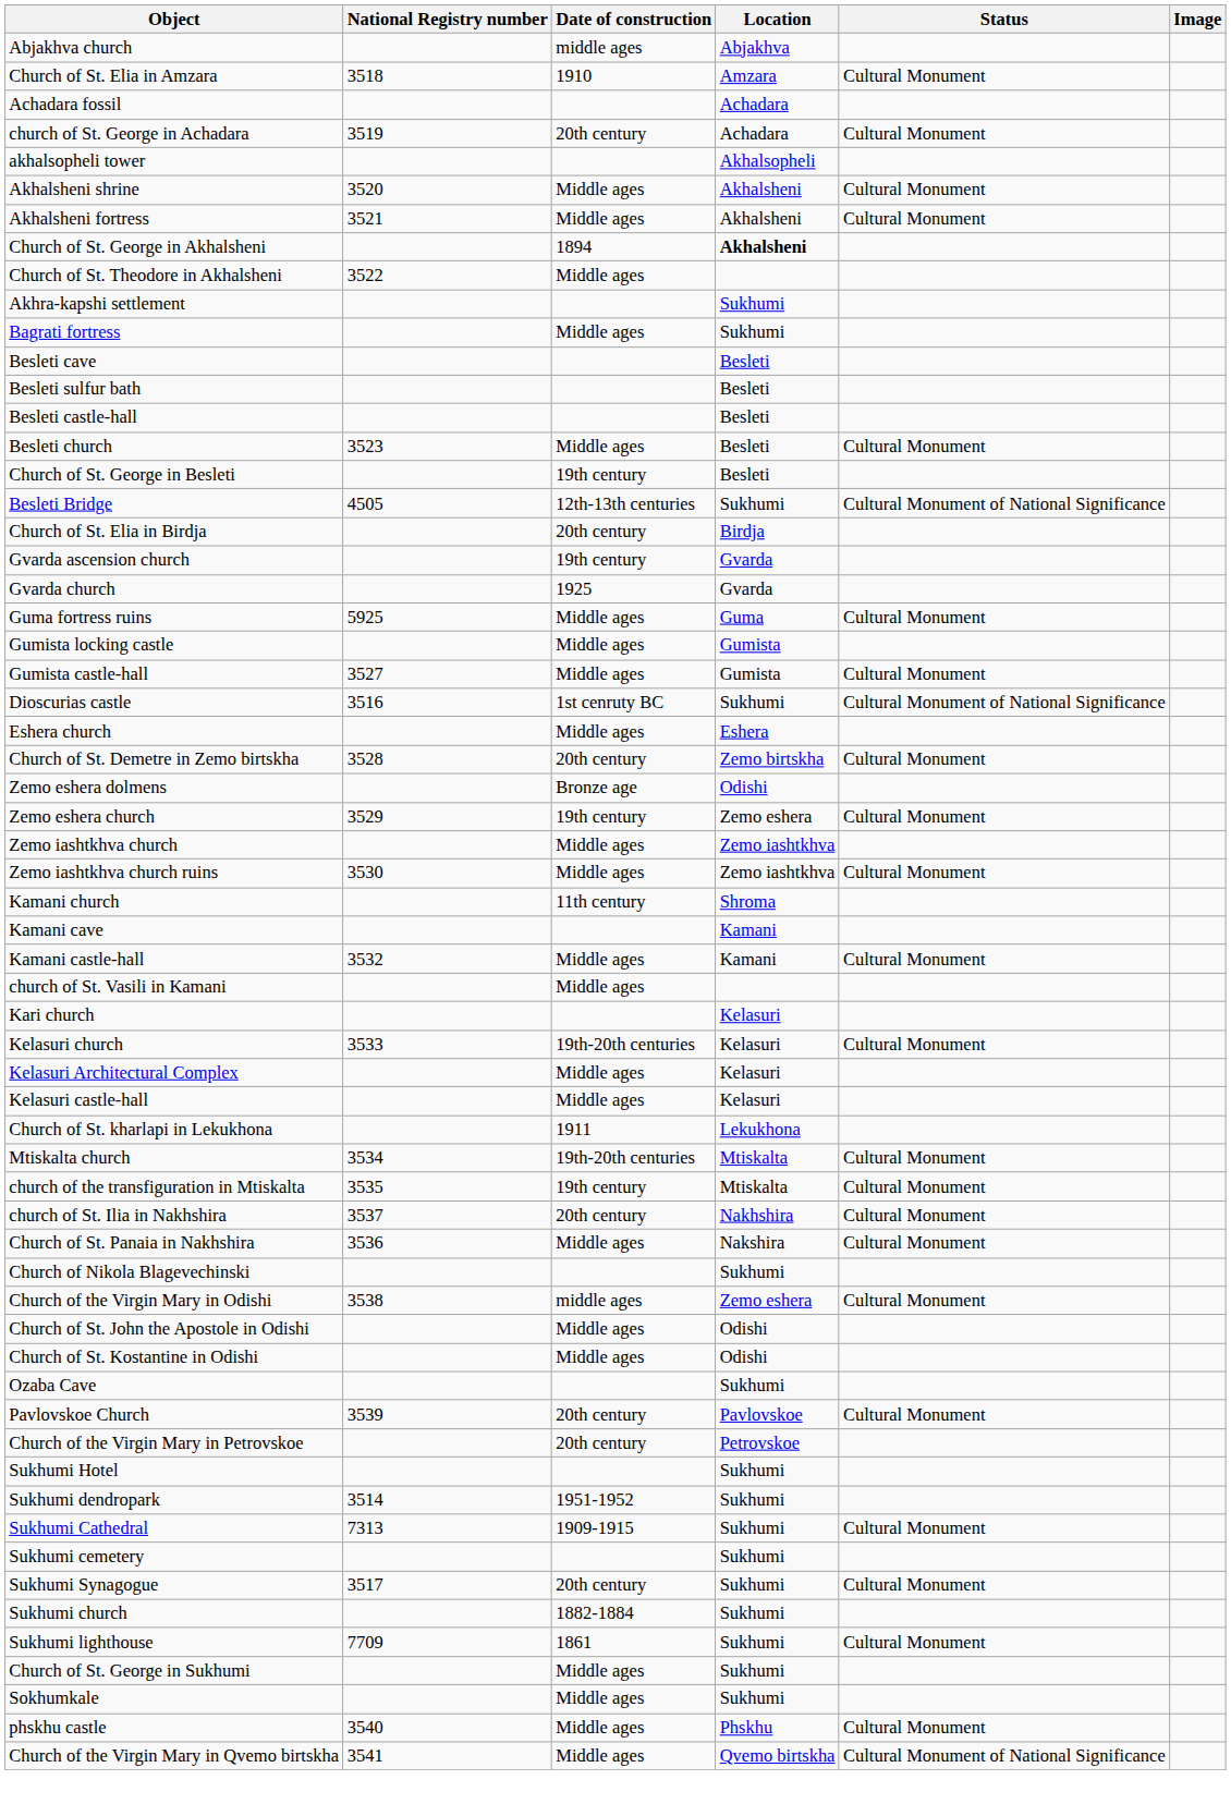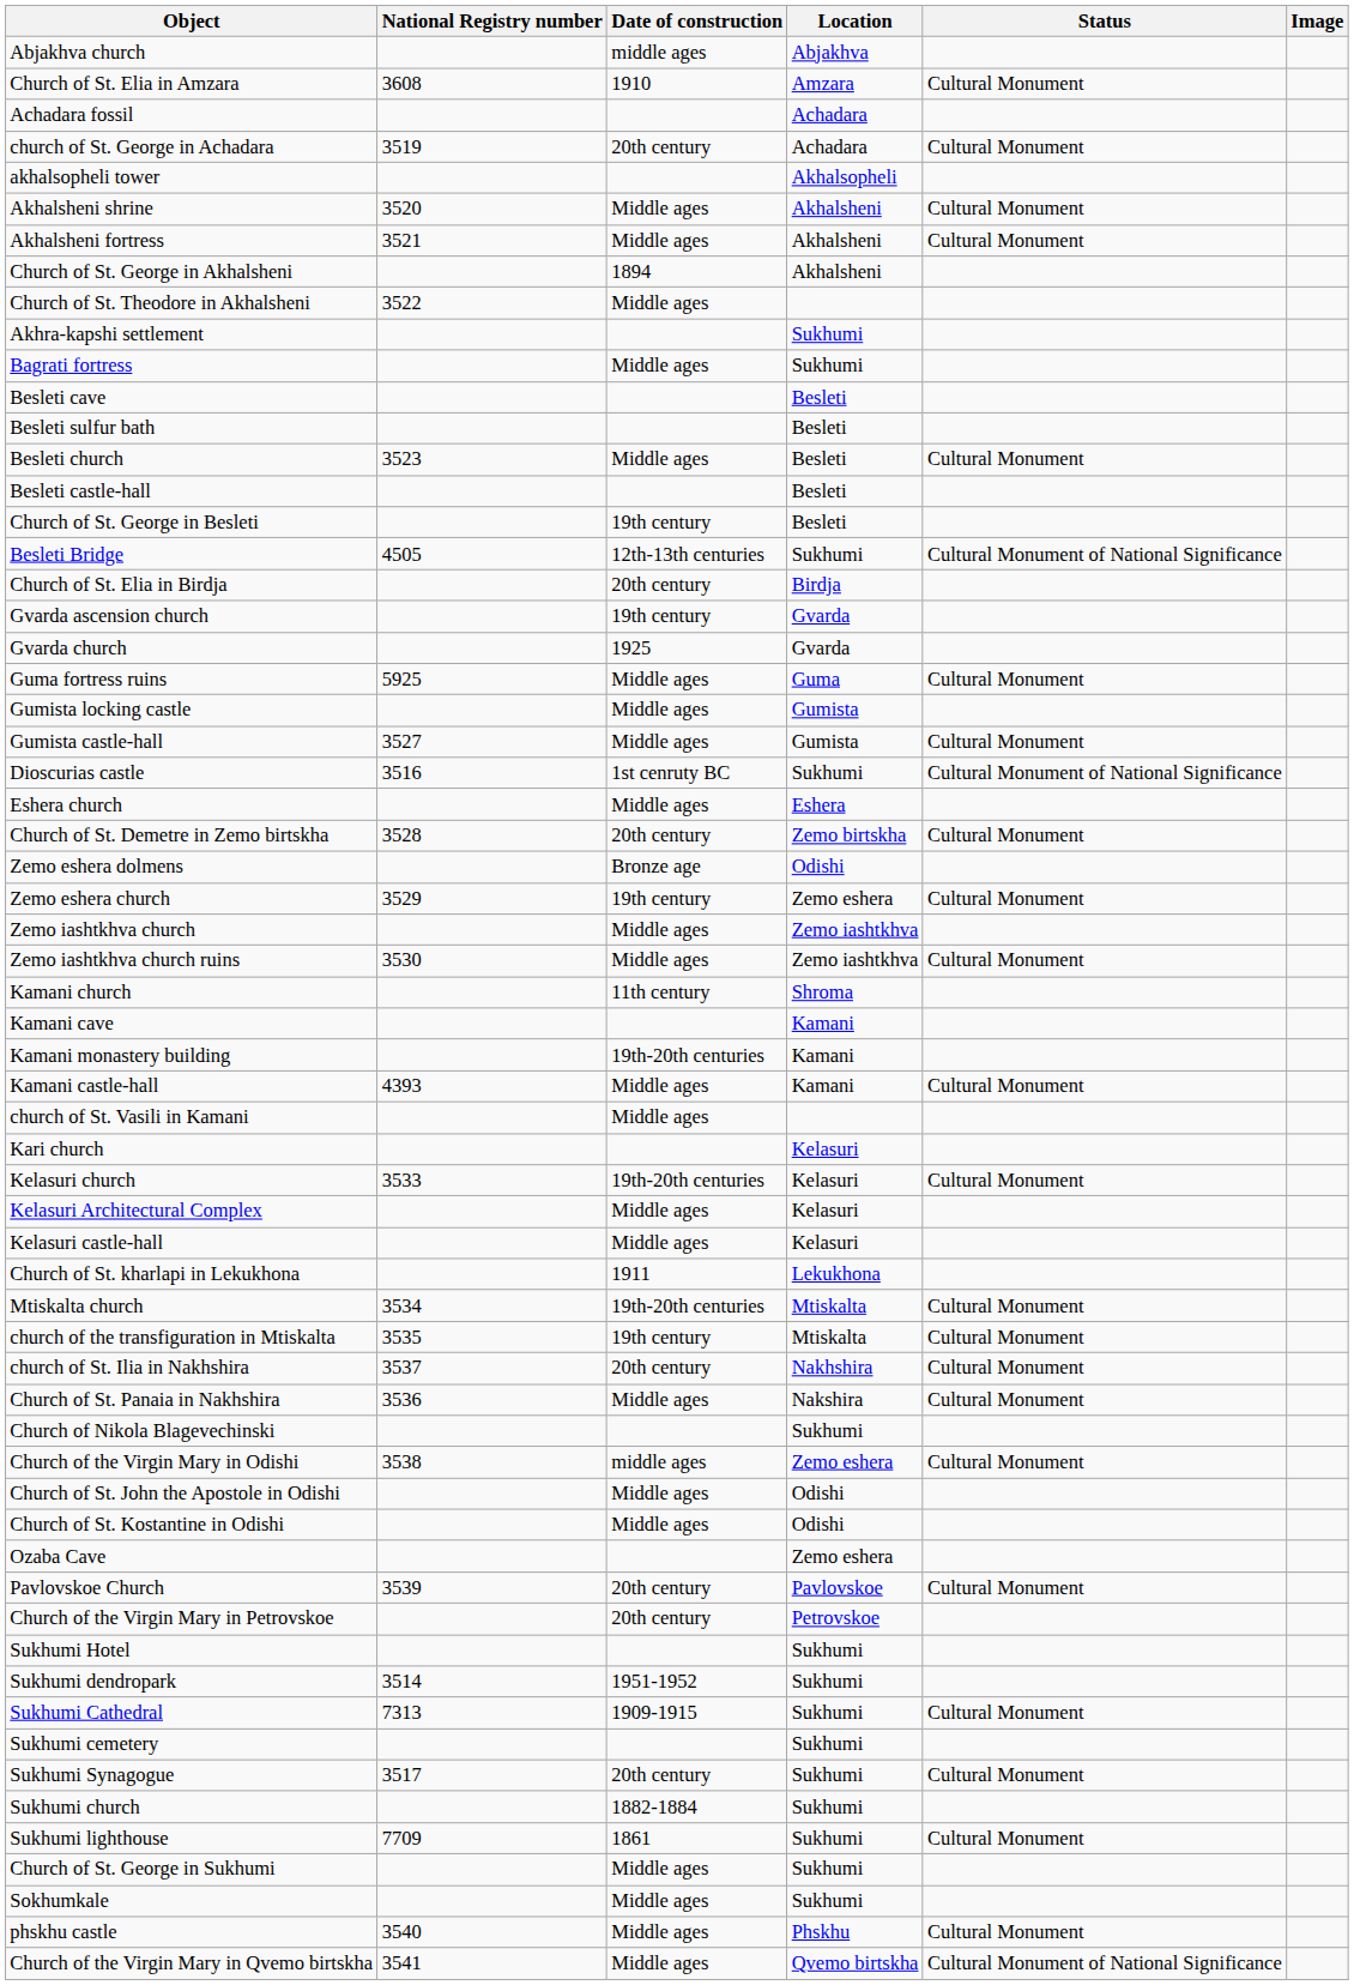Church of St. Elia in Amzara | National Registry number: 3518 -> 3608
Church of St. George in Akhalsheni | Location: bold -> normal
rows swapped: Besleti church <-> Besleti castle-hall
+ row: Kamani monastery building | 19th-20th centuries | Kamani
Kamani castle-hall | National Registry number: 3532 -> 4393
Ozaba Cave | Location: Sukhumi -> Zemo eshera
